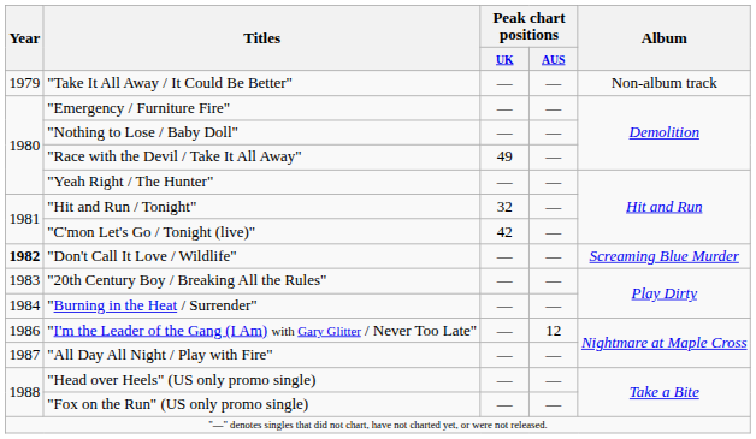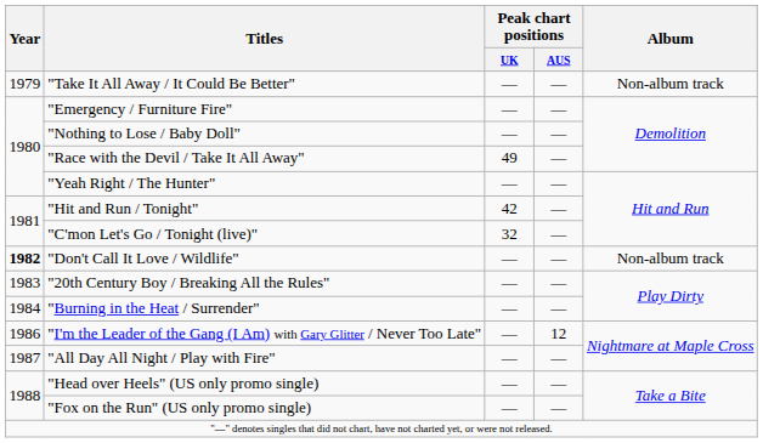"Hit and Run / Tonight" | Peak chart positions / UK: 32 -> 42
"C'mon Let's Go / Tonight (live)" | Peak chart positions / UK: 42 -> 32
"Don't Call It Love / Wildlife" | Album: Screaming Blue Murder -> Non-album track
